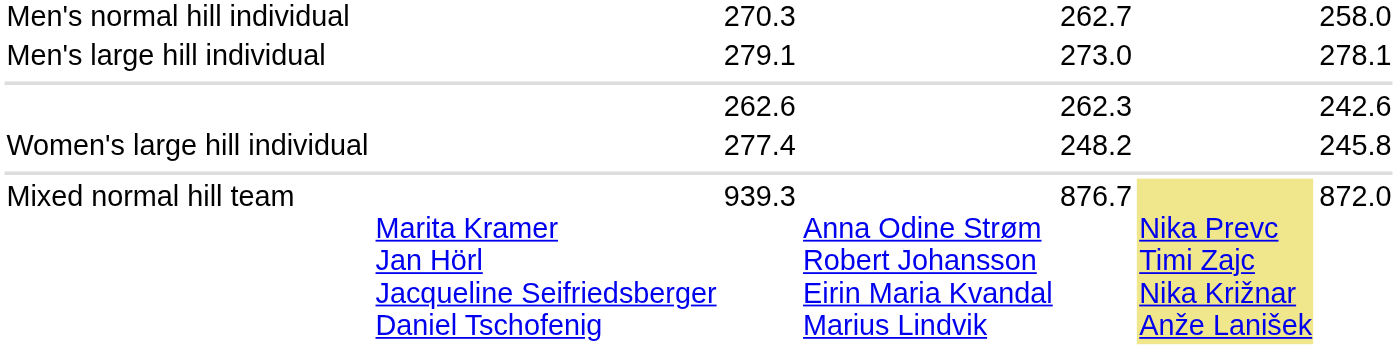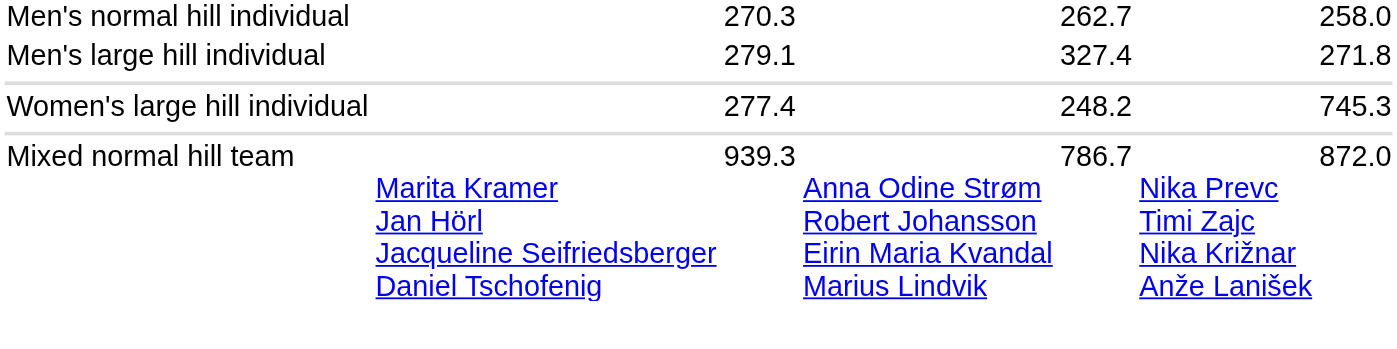279.1 | column 5: 273.0 -> 327.4
279.1 | column 7: 278.1 -> 271.8
- row: 262.6 | 262.3 | 242.6
277.4 | column 7: 245.8 -> 745.3
939.3 | column 5: 876.7 -> 786.7
939.3 | column 6: khaki background -> no background
